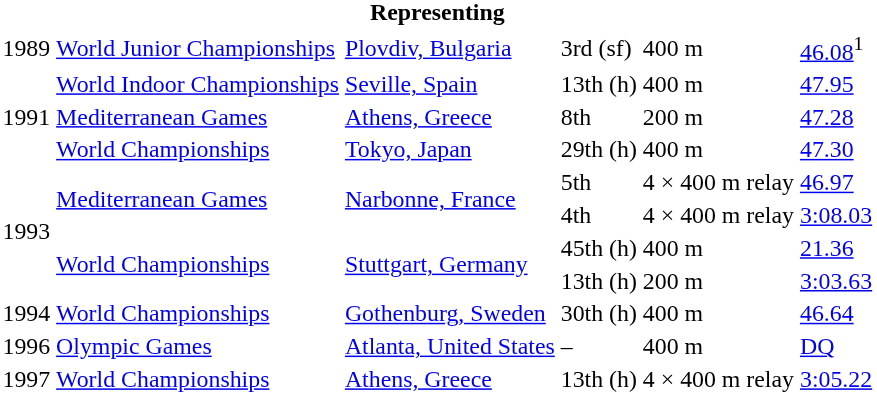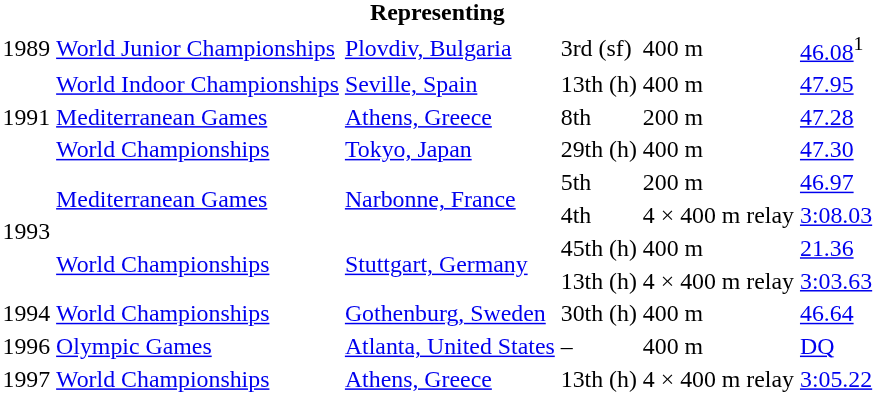5th | column 5: 4 × 400 m relay -> 200 m
Stuttgart, Germany / 13th (h) | column 5: 200 m -> 4 × 400 m relay
